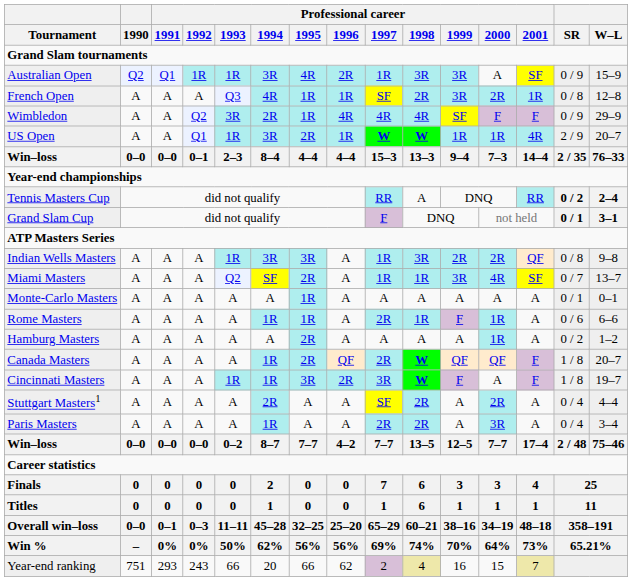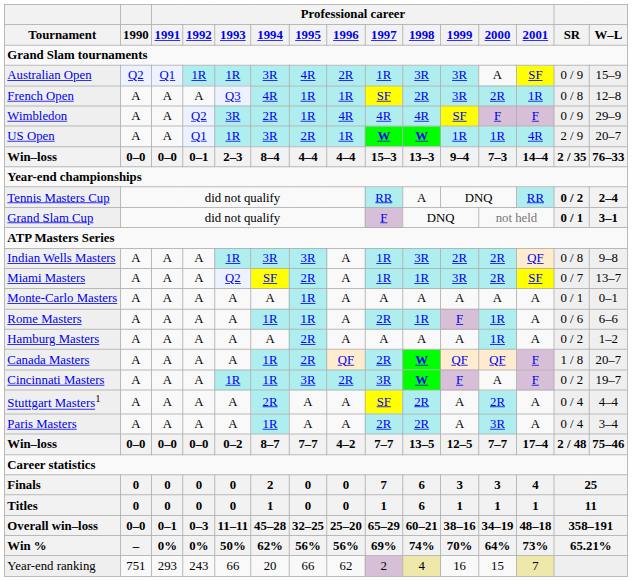Miami Masters | Professional career / 2000: 4R -> 2R
Cincinnati Masters | SR: 1 / 8 -> 0 / 2
